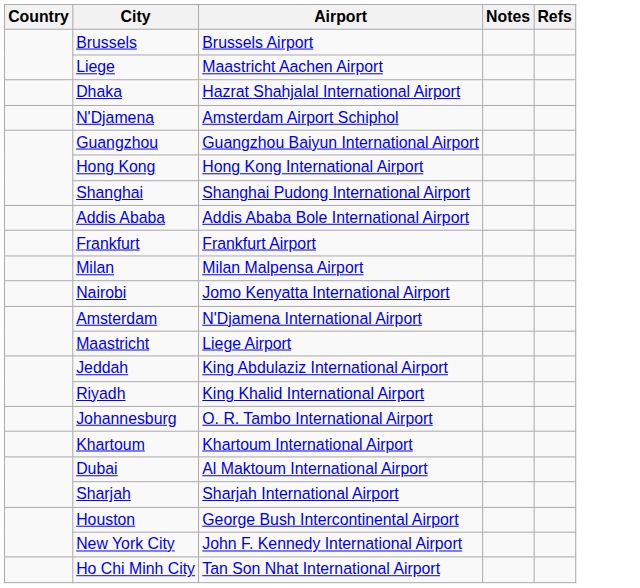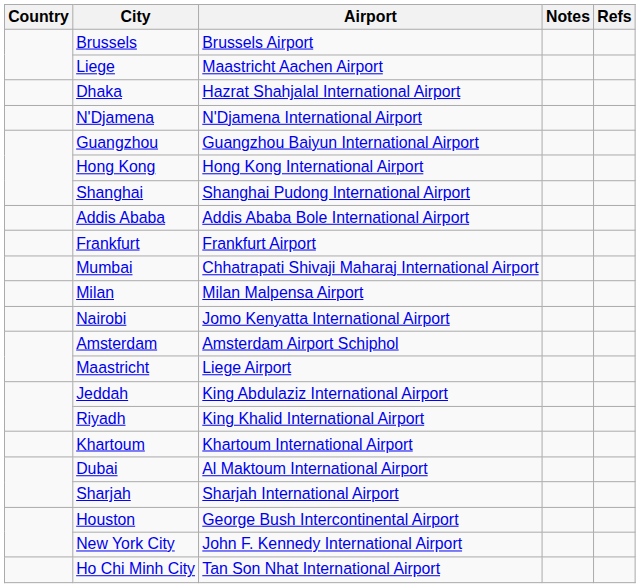N'Djamena | Airport: Amsterdam Airport Schiphol -> N'Djamena International Airport
+ row: Mumbai | Chhatrapati Shivaji Maharaj International Airport
Amsterdam | Airport: N'Djamena International Airport -> Amsterdam Airport Schiphol
- row: Johannesburg | O. R. Tambo International Airport
